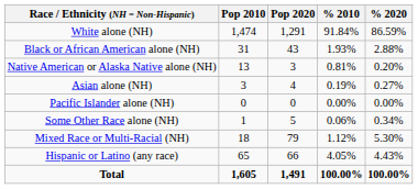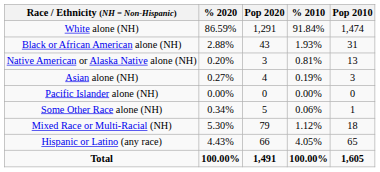columns swapped: Pop 2010 <-> % 2020
